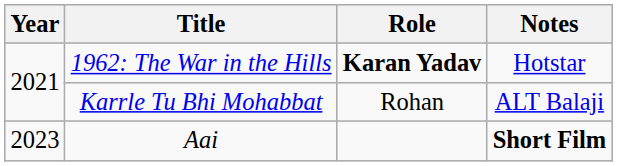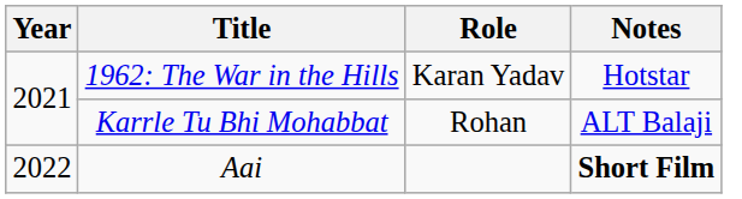1962: The War in the Hills | Role: bold -> normal
Aai | Year: 2023 -> 2022
